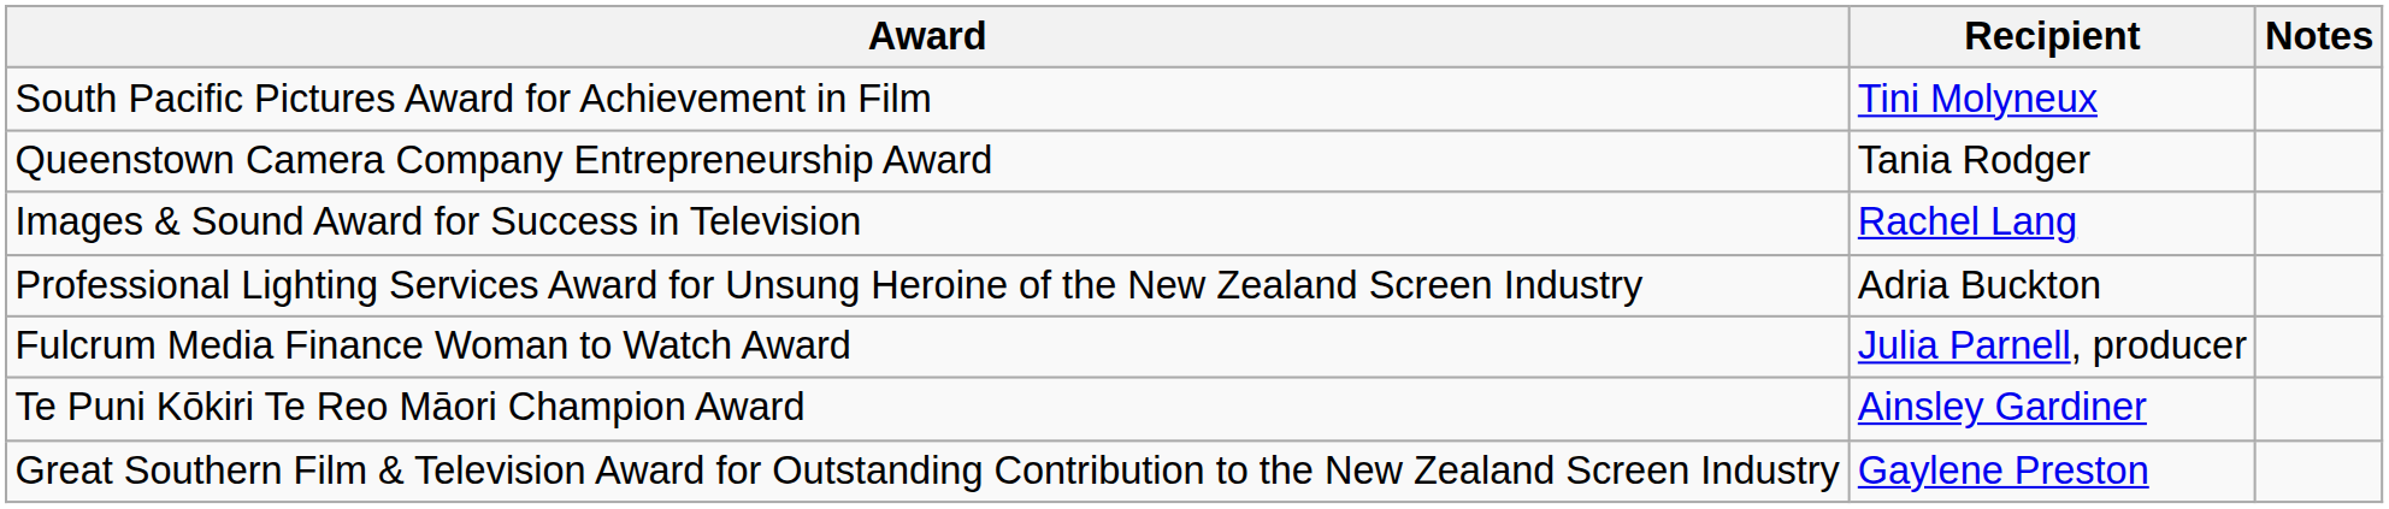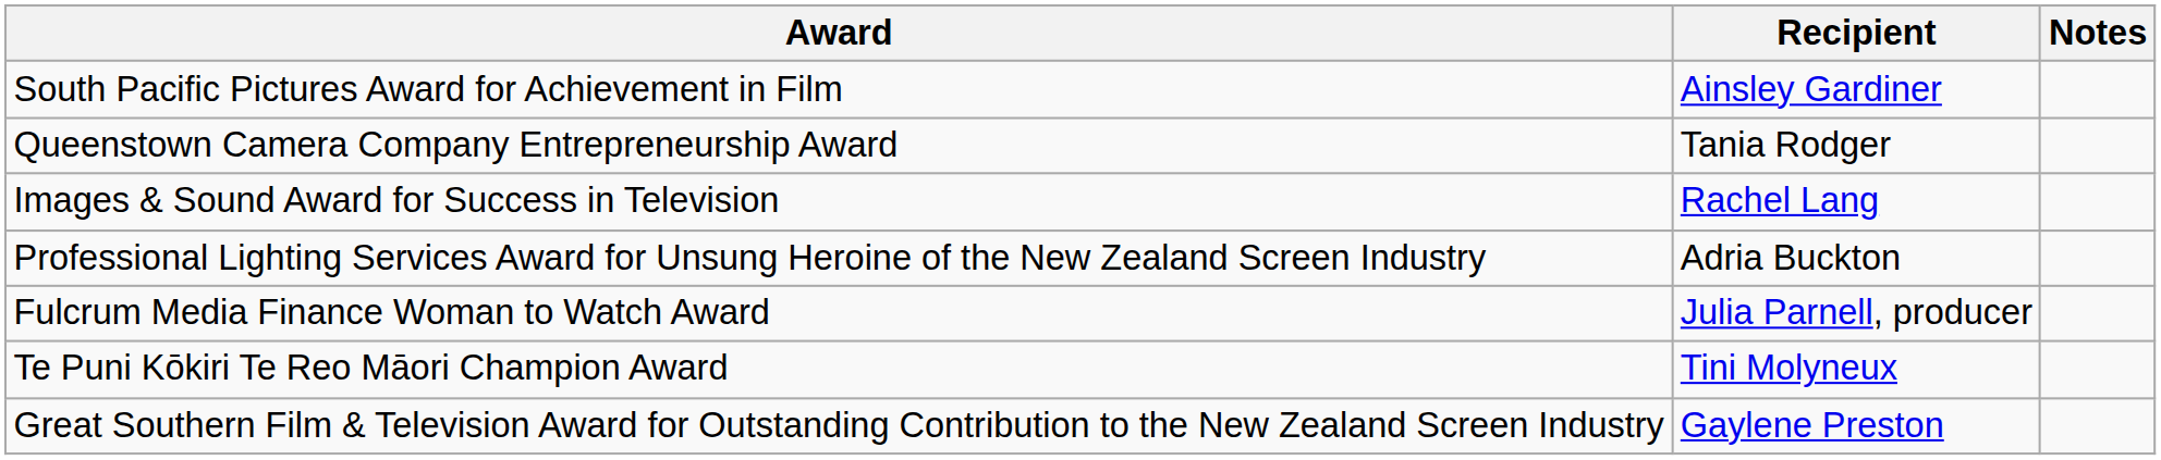South Pacific Pictures Award for Achievement in Film | Recipient: Tini Molyneux -> Ainsley Gardiner
Te Puni Kōkiri Te Reo Māori Champion Award | Recipient: Ainsley Gardiner -> Tini Molyneux
